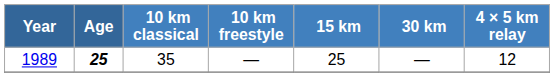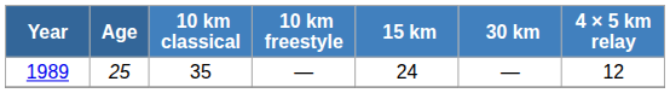1989 | Age: bold -> normal
1989 | 15 km: 25 -> 24
